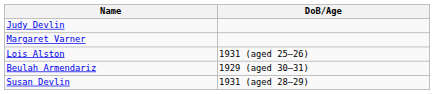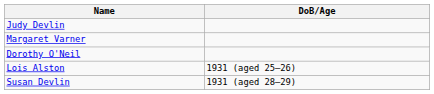+ row: Dorothy O'Neil
- row: Beulah Armendariz | 1929 (aged 30–31)
